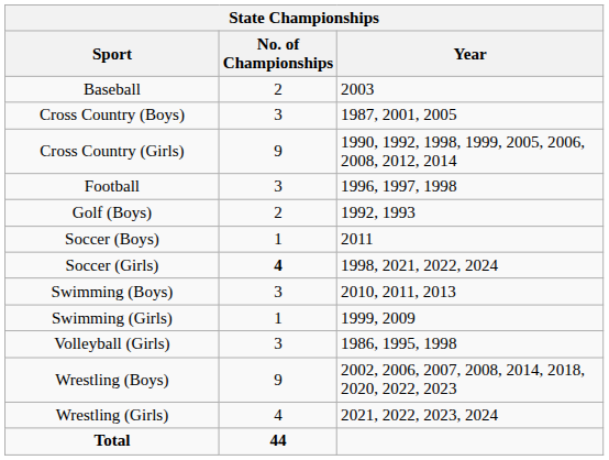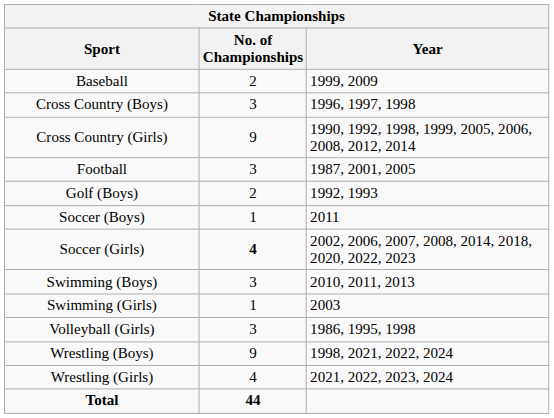Baseball | Year: 2003 -> 1999, 2009
Cross Country (Boys) | Year: 1987, 2001, 2005 -> 1996, 1997, 1998
Football | Year: 1996, 1997, 1998 -> 1987, 2001, 2005
Soccer (Girls) | Year: 1998, 2021, 2022, 2024 -> 2002, 2006, 2007, 2008, 2014, 2018, 2020, 2022, 2023
Swimming (Girls) | Year: 1999, 2009 -> 2003
Wrestling (Boys) | Year: 2002, 2006, 2007, 2008, 2014, 2018, 2020, 2022, 2023 -> 1998, 2021, 2022, 2024
